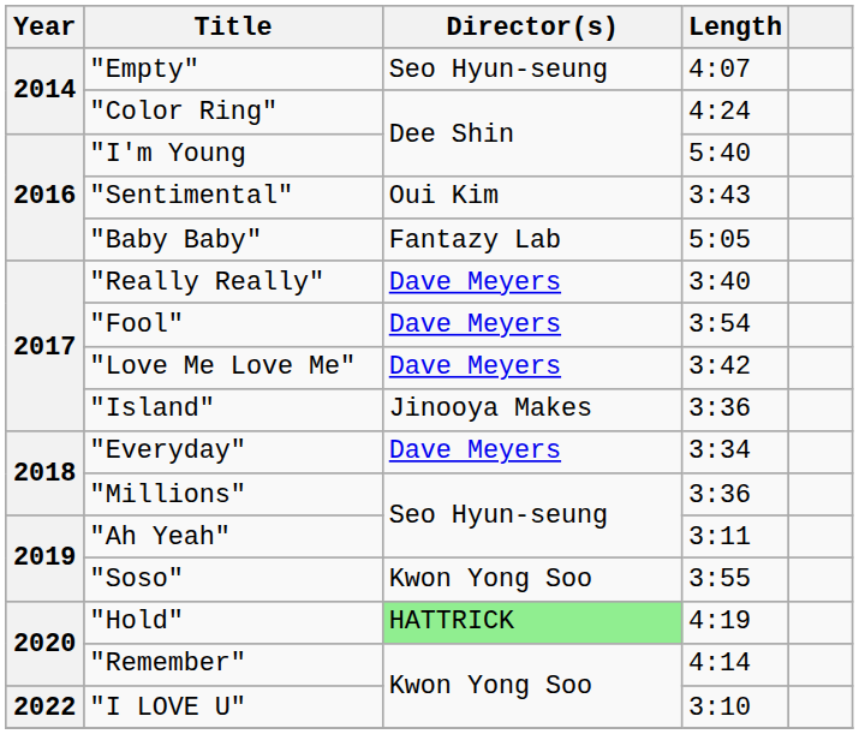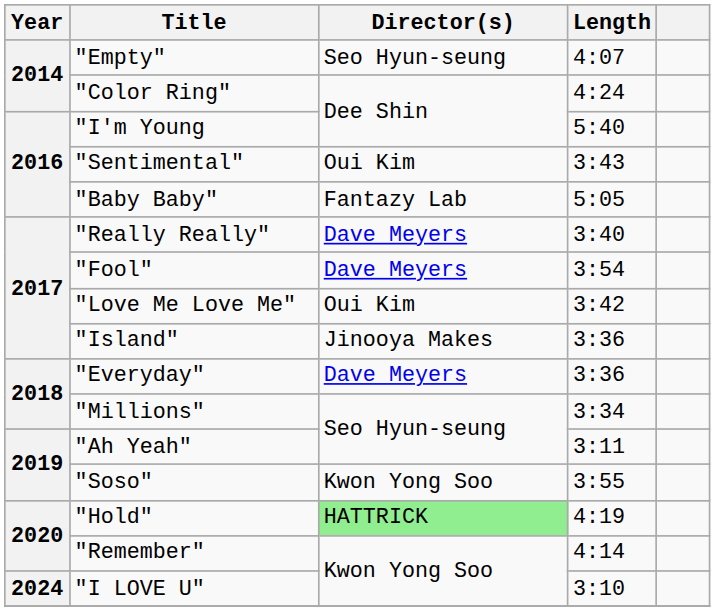"Love Me Love Me" | Director(s): Dave Meyers -> Oui Kim
"Everyday" | Length: 3:34 -> 3:36
"Millions" | Length: 3:36 -> 3:34
"I LOVE U" | Year: 2022 -> 2024
